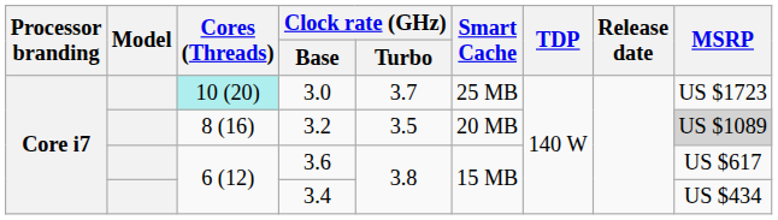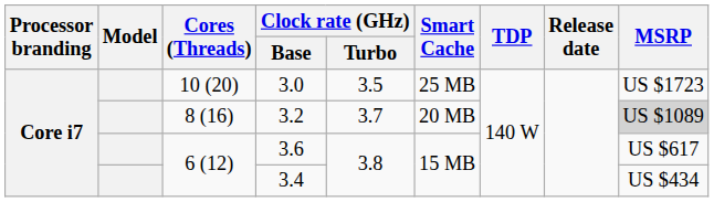3.0 | Cores (Threads): paleturquoise background -> no background
3.0 | Clock rate (GHz) / Turbo: 3.7 -> 3.5
3.2 | Clock rate (GHz) / Turbo: 3.5 -> 3.7
